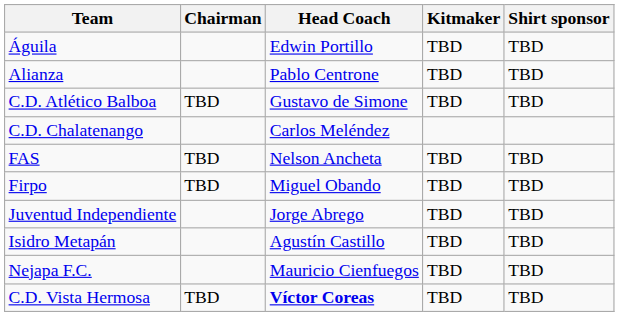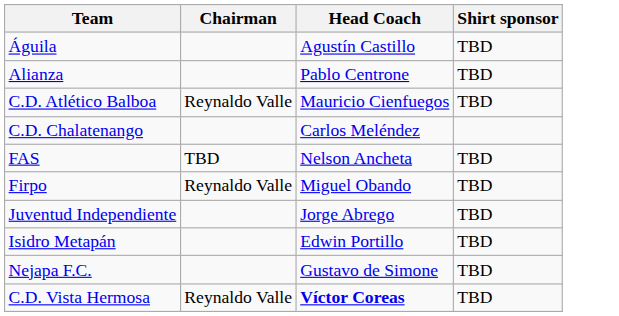- column: Kitmaker | TBD | TBD | TBD | TBD | TBD | TBD | TBD | TBD | TBD
Águila | Head Coach: Edwin Portillo -> Agustín Castillo
C.D. Atlético Balboa | Chairman: TBD -> Reynaldo Valle
C.D. Atlético Balboa | Head Coach: Gustavo de Simone -> Mauricio Cienfuegos
Firpo | Chairman: TBD -> Reynaldo Valle
Isidro Metapán | Head Coach: Agustín Castillo -> Edwin Portillo
Nejapa F.C. | Head Coach: Mauricio Cienfuegos -> Gustavo de Simone
C.D. Vista Hermosa | Chairman: TBD -> Reynaldo Valle
